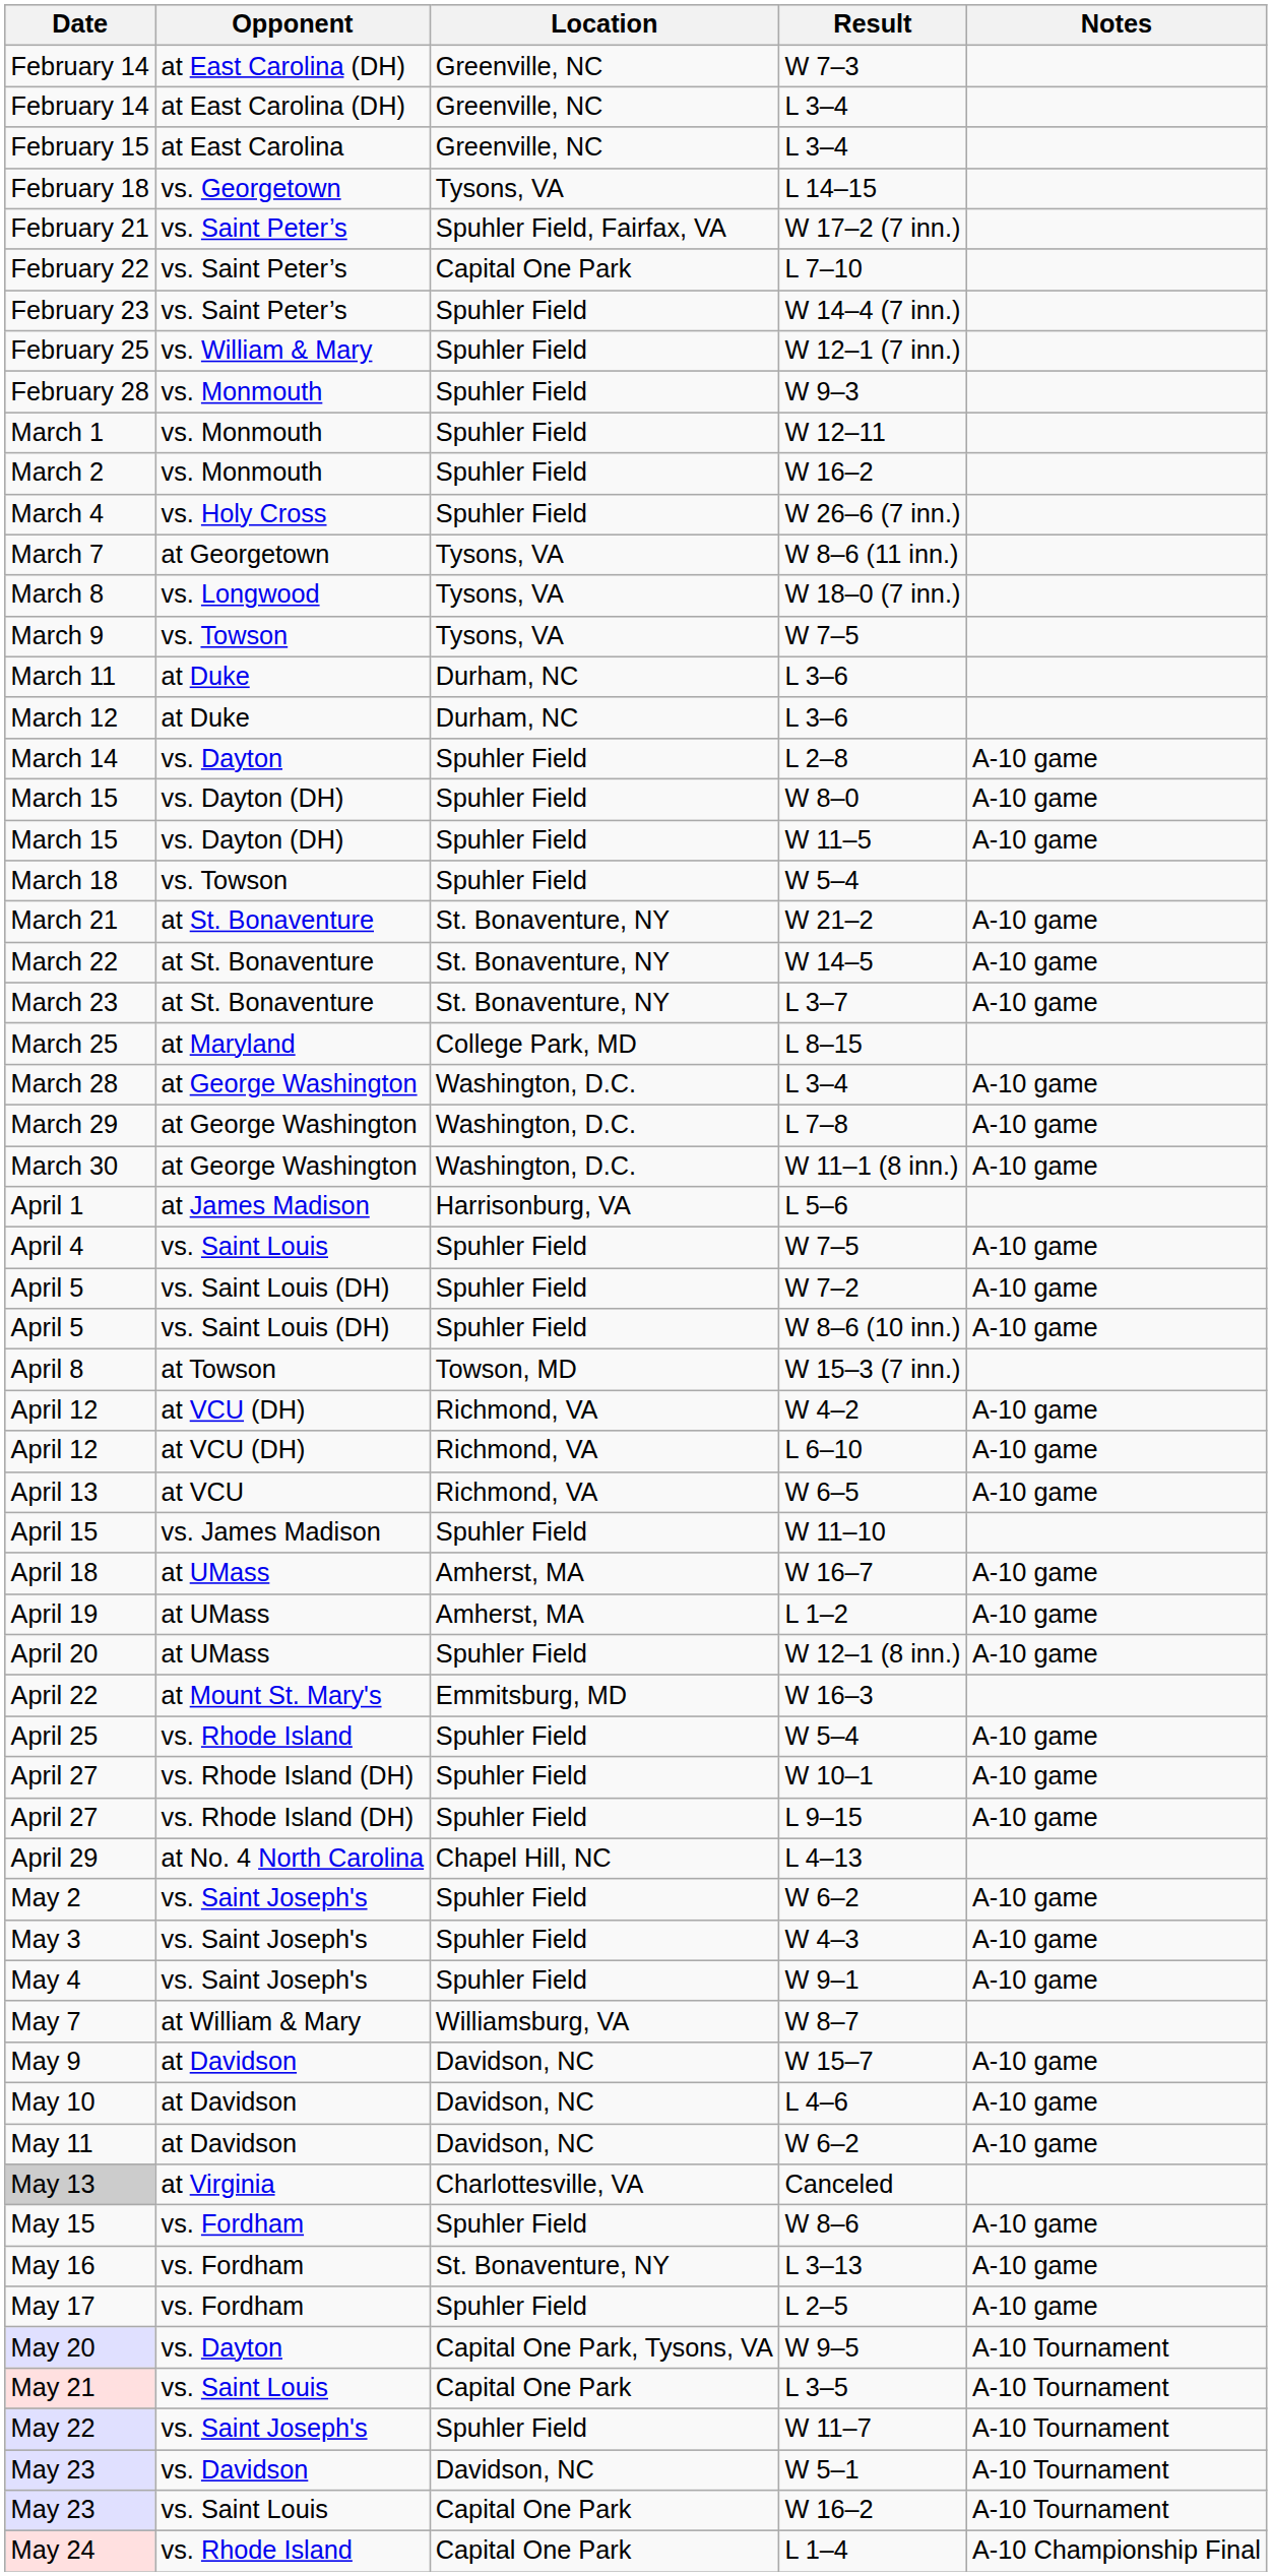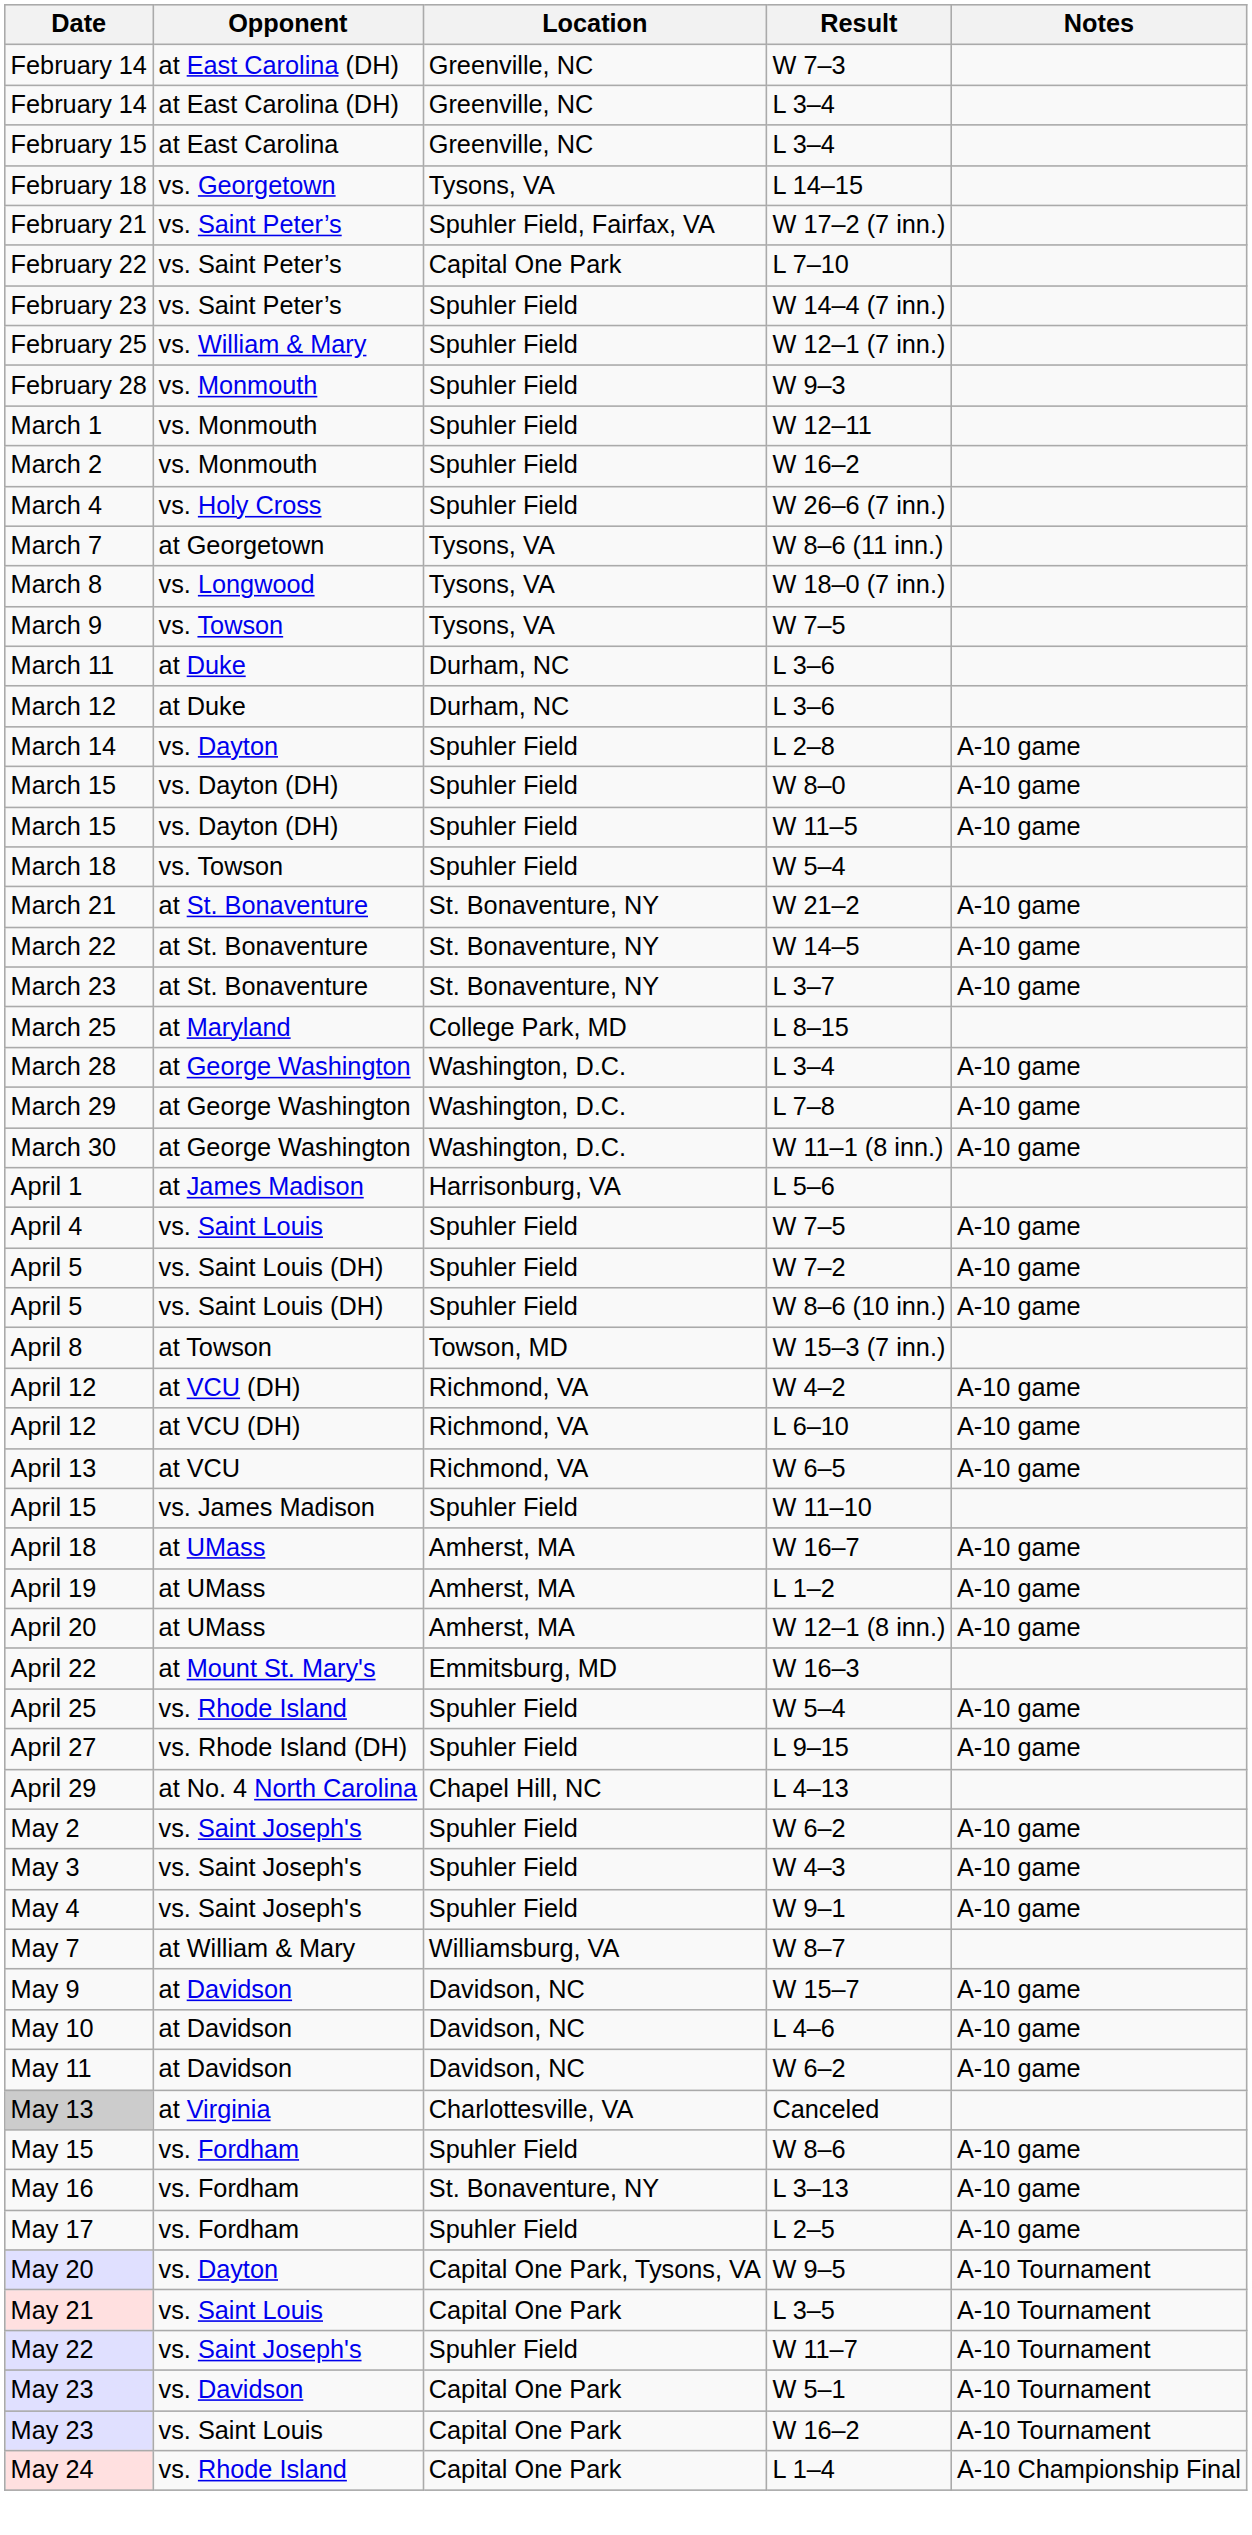April 20 | Location: Spuhler Field -> Amherst, MA
- row: April 27 | vs. Rhode Island (DH) | Spuhler Field | W 10–1 | A-10 game
May 23 / W 5–1 | Location: Davidson, NC -> Capital One Park
